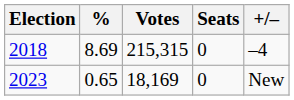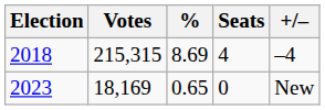columns swapped: Votes <-> %
2018 | Seats: 0 -> 4
